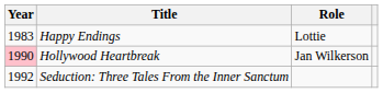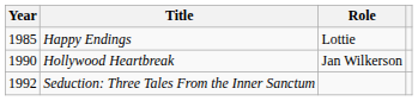Happy Endings | Year: 1983 -> 1985
Hollywood Heartbreak | Year: pink background -> no background
